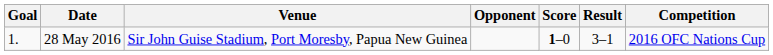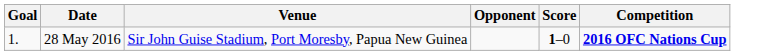- column: Result | 3–1
28 May 2016 | Competition: normal -> bold
